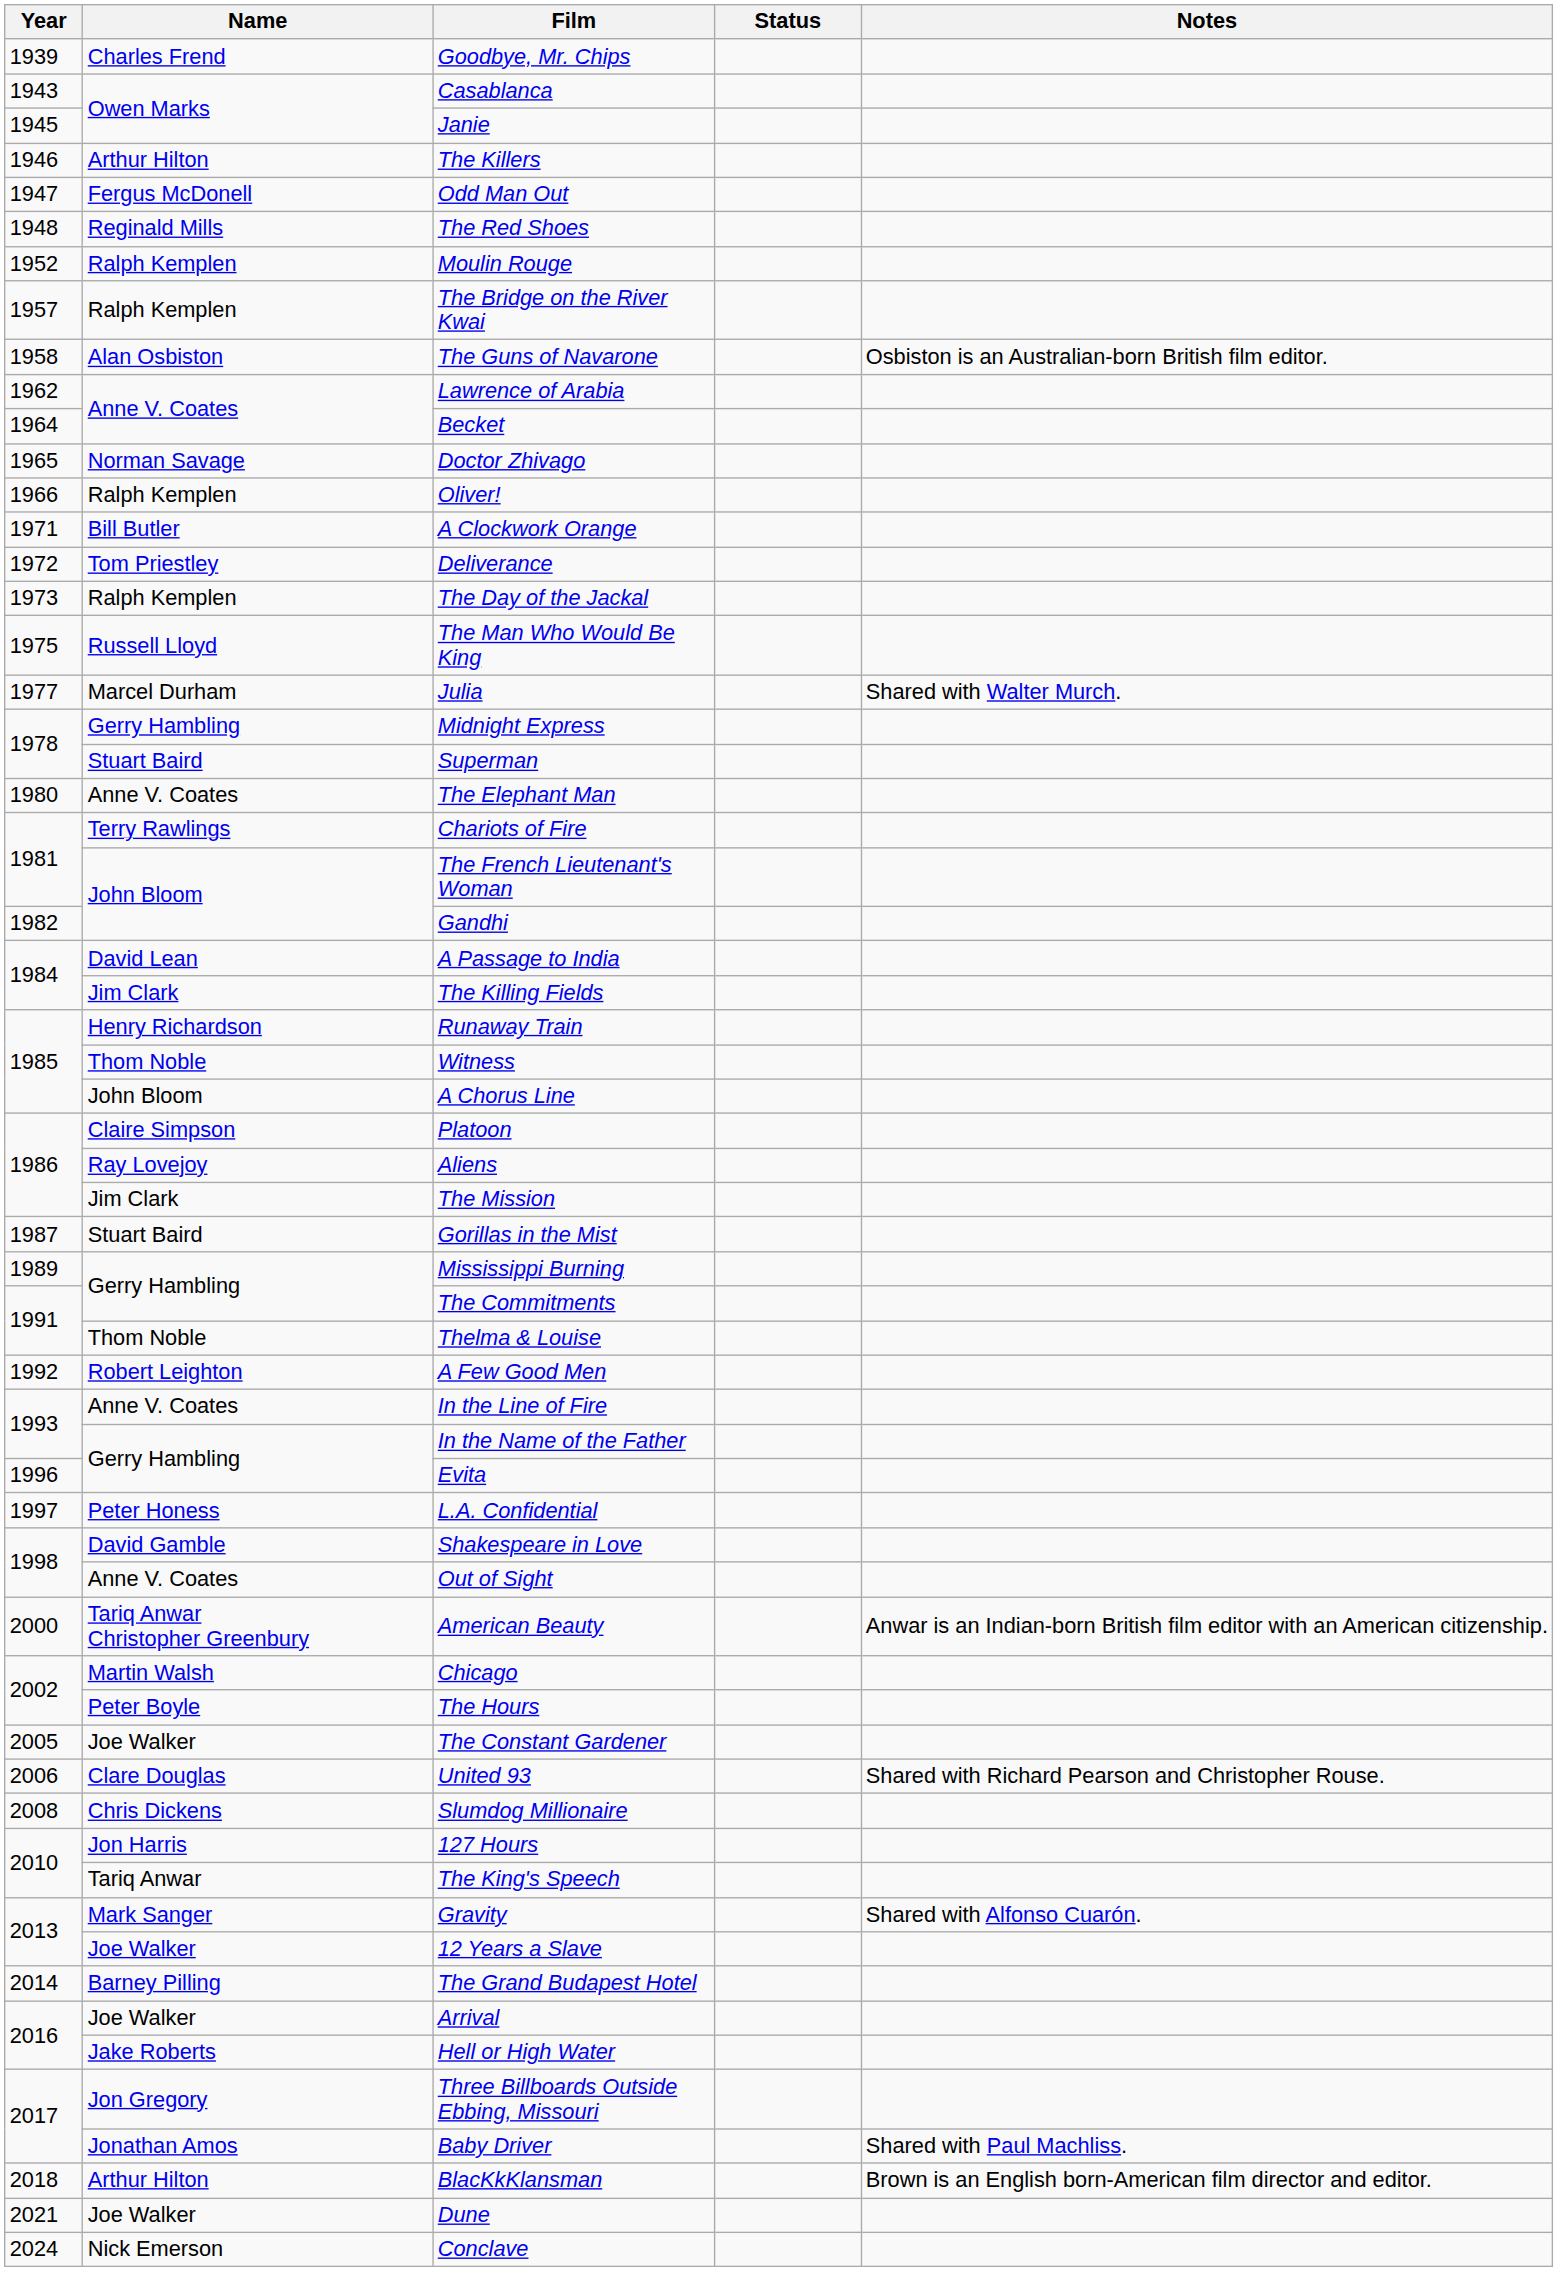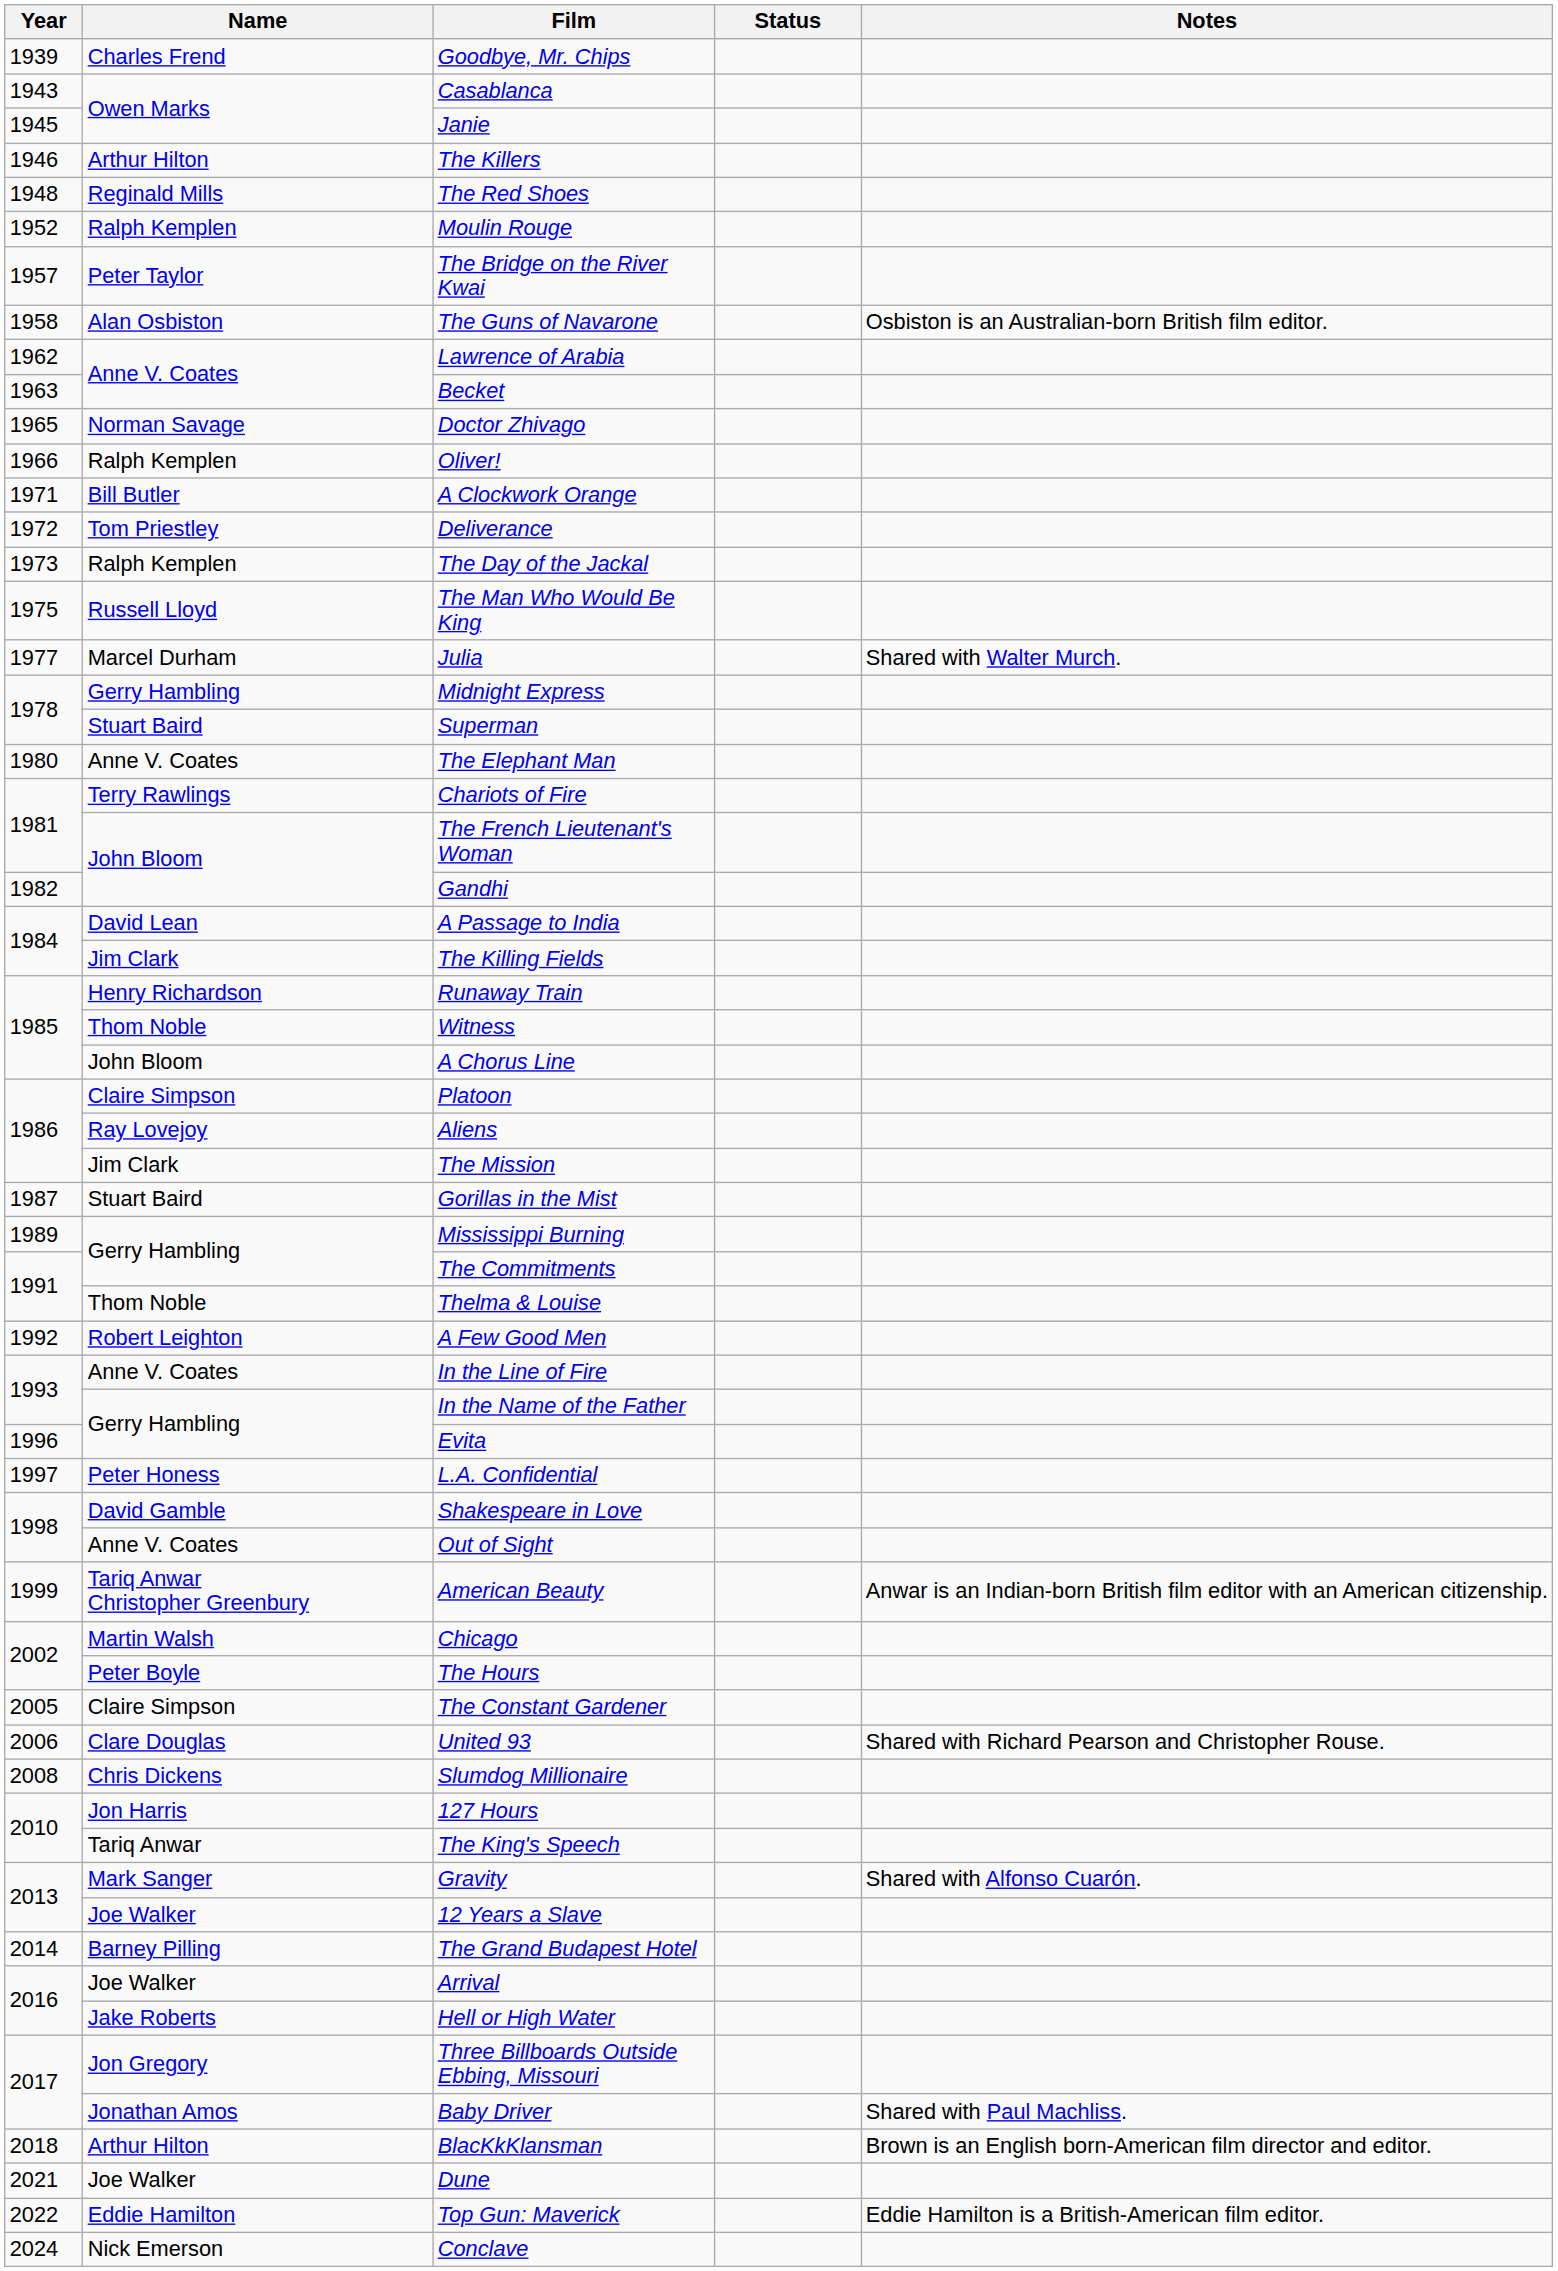- row: 1947 | Fergus McDonell | Odd Man Out
The Bridge on the River Kwai | Name: Ralph Kemplen -> Peter Taylor
Becket | Year: 1964 -> 1963
American Beauty | Year: 2000 -> 1999
The Constant Gardener | Name: Joe Walker -> Claire Simpson
+ row: 2022 | Eddie Hamilton | Top Gun: Maverick | Eddie Hamilton is a British-American film editor.
